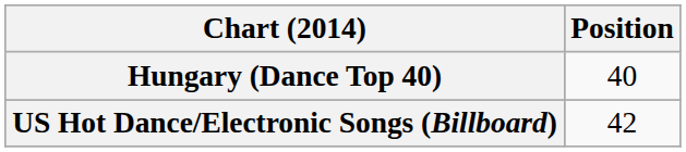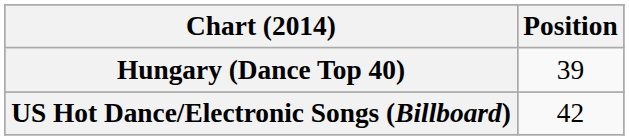Hungary (Dance Top 40) | Position: 40 -> 39
